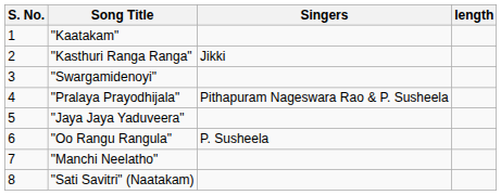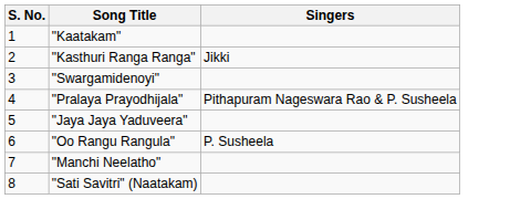- column: length
